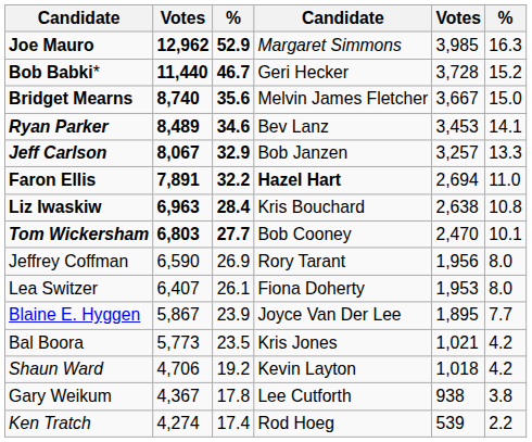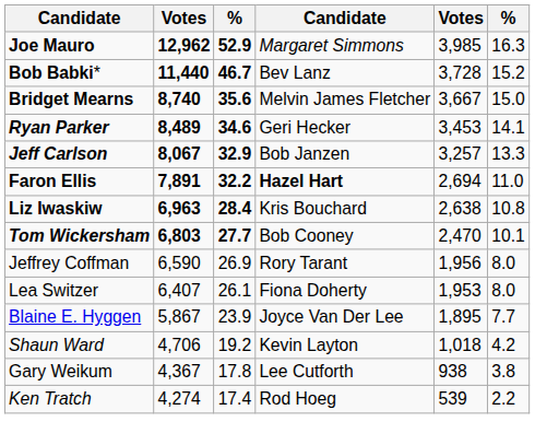Bob Babki* | column 4: Geri Hecker -> Bev Lanz
Ryan Parker | column 4: Bev Lanz -> Geri Hecker
- row: Bal Boora | 5,773 | 23.5 | Kris Jones | 1,021 | 4.2
